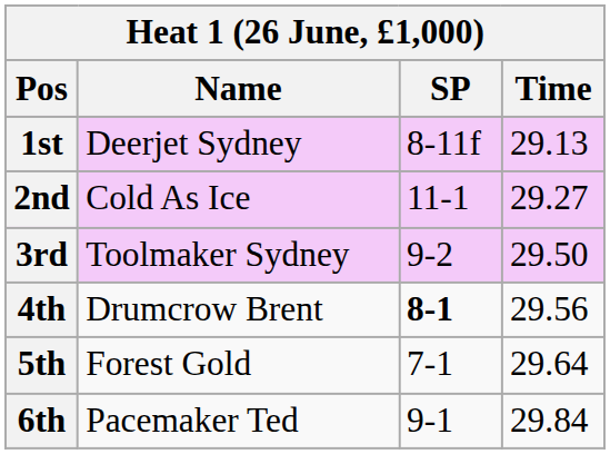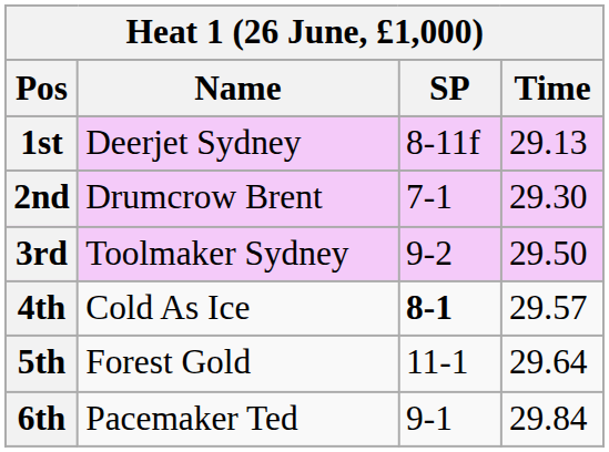2nd | Name: Cold As Ice -> Drumcrow Brent
2nd | SP: 11-1 -> 7-1
2nd | Time: 29.27 -> 29.30
4th | Name: Drumcrow Brent -> Cold As Ice
4th | Time: 29.56 -> 29.57
5th | SP: 7-1 -> 11-1
